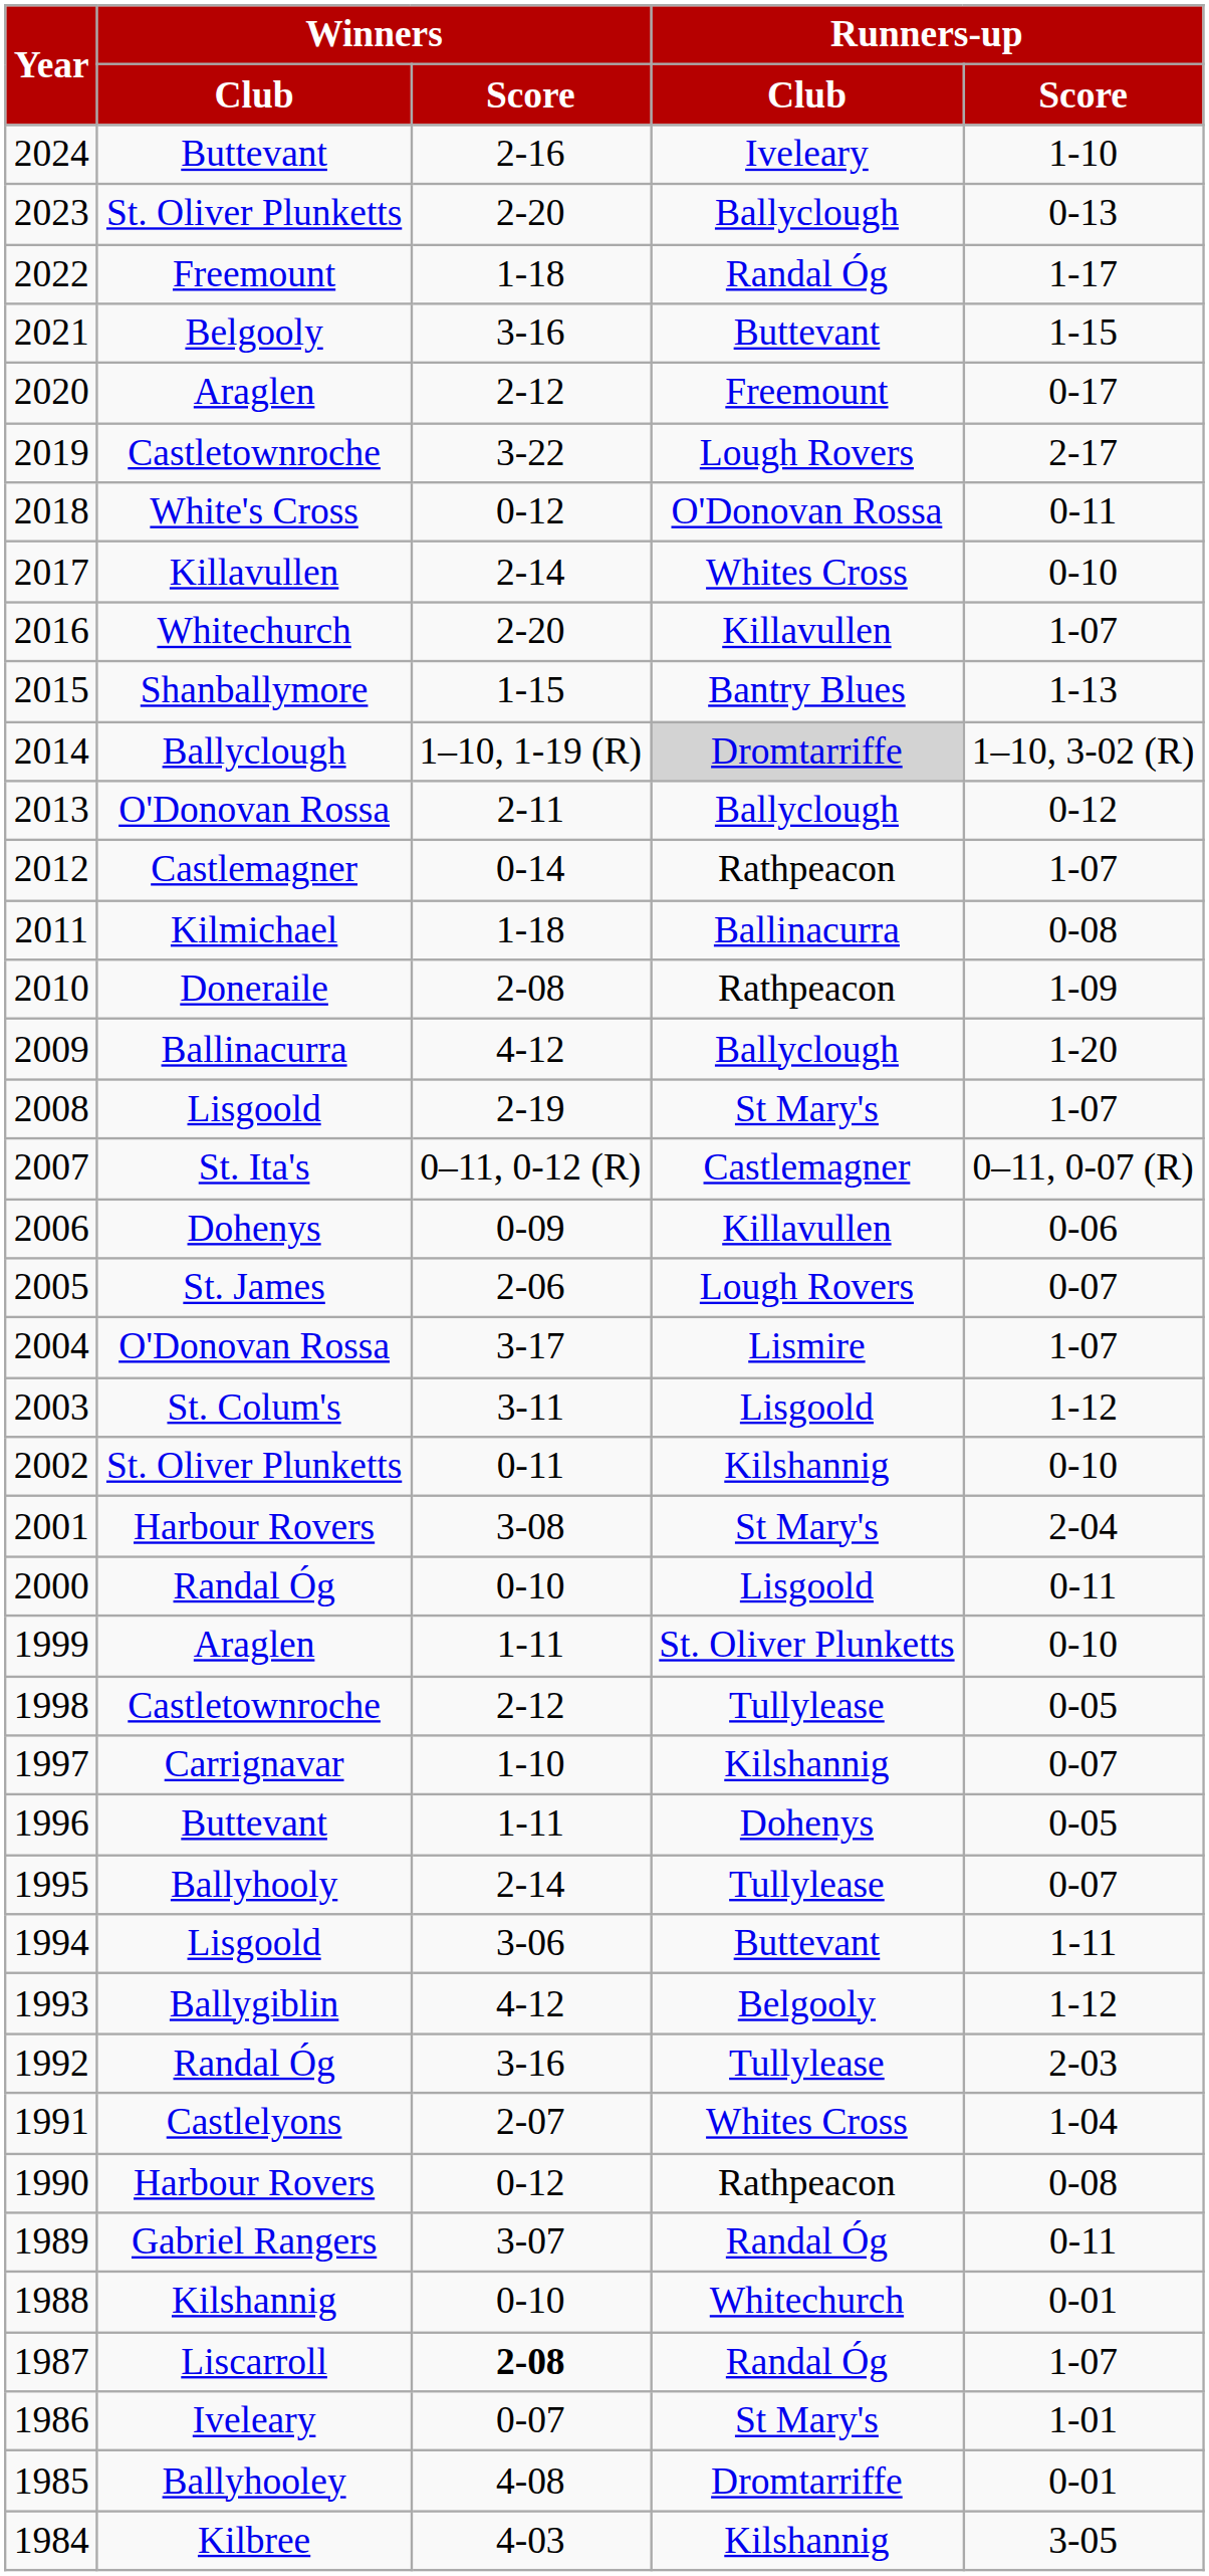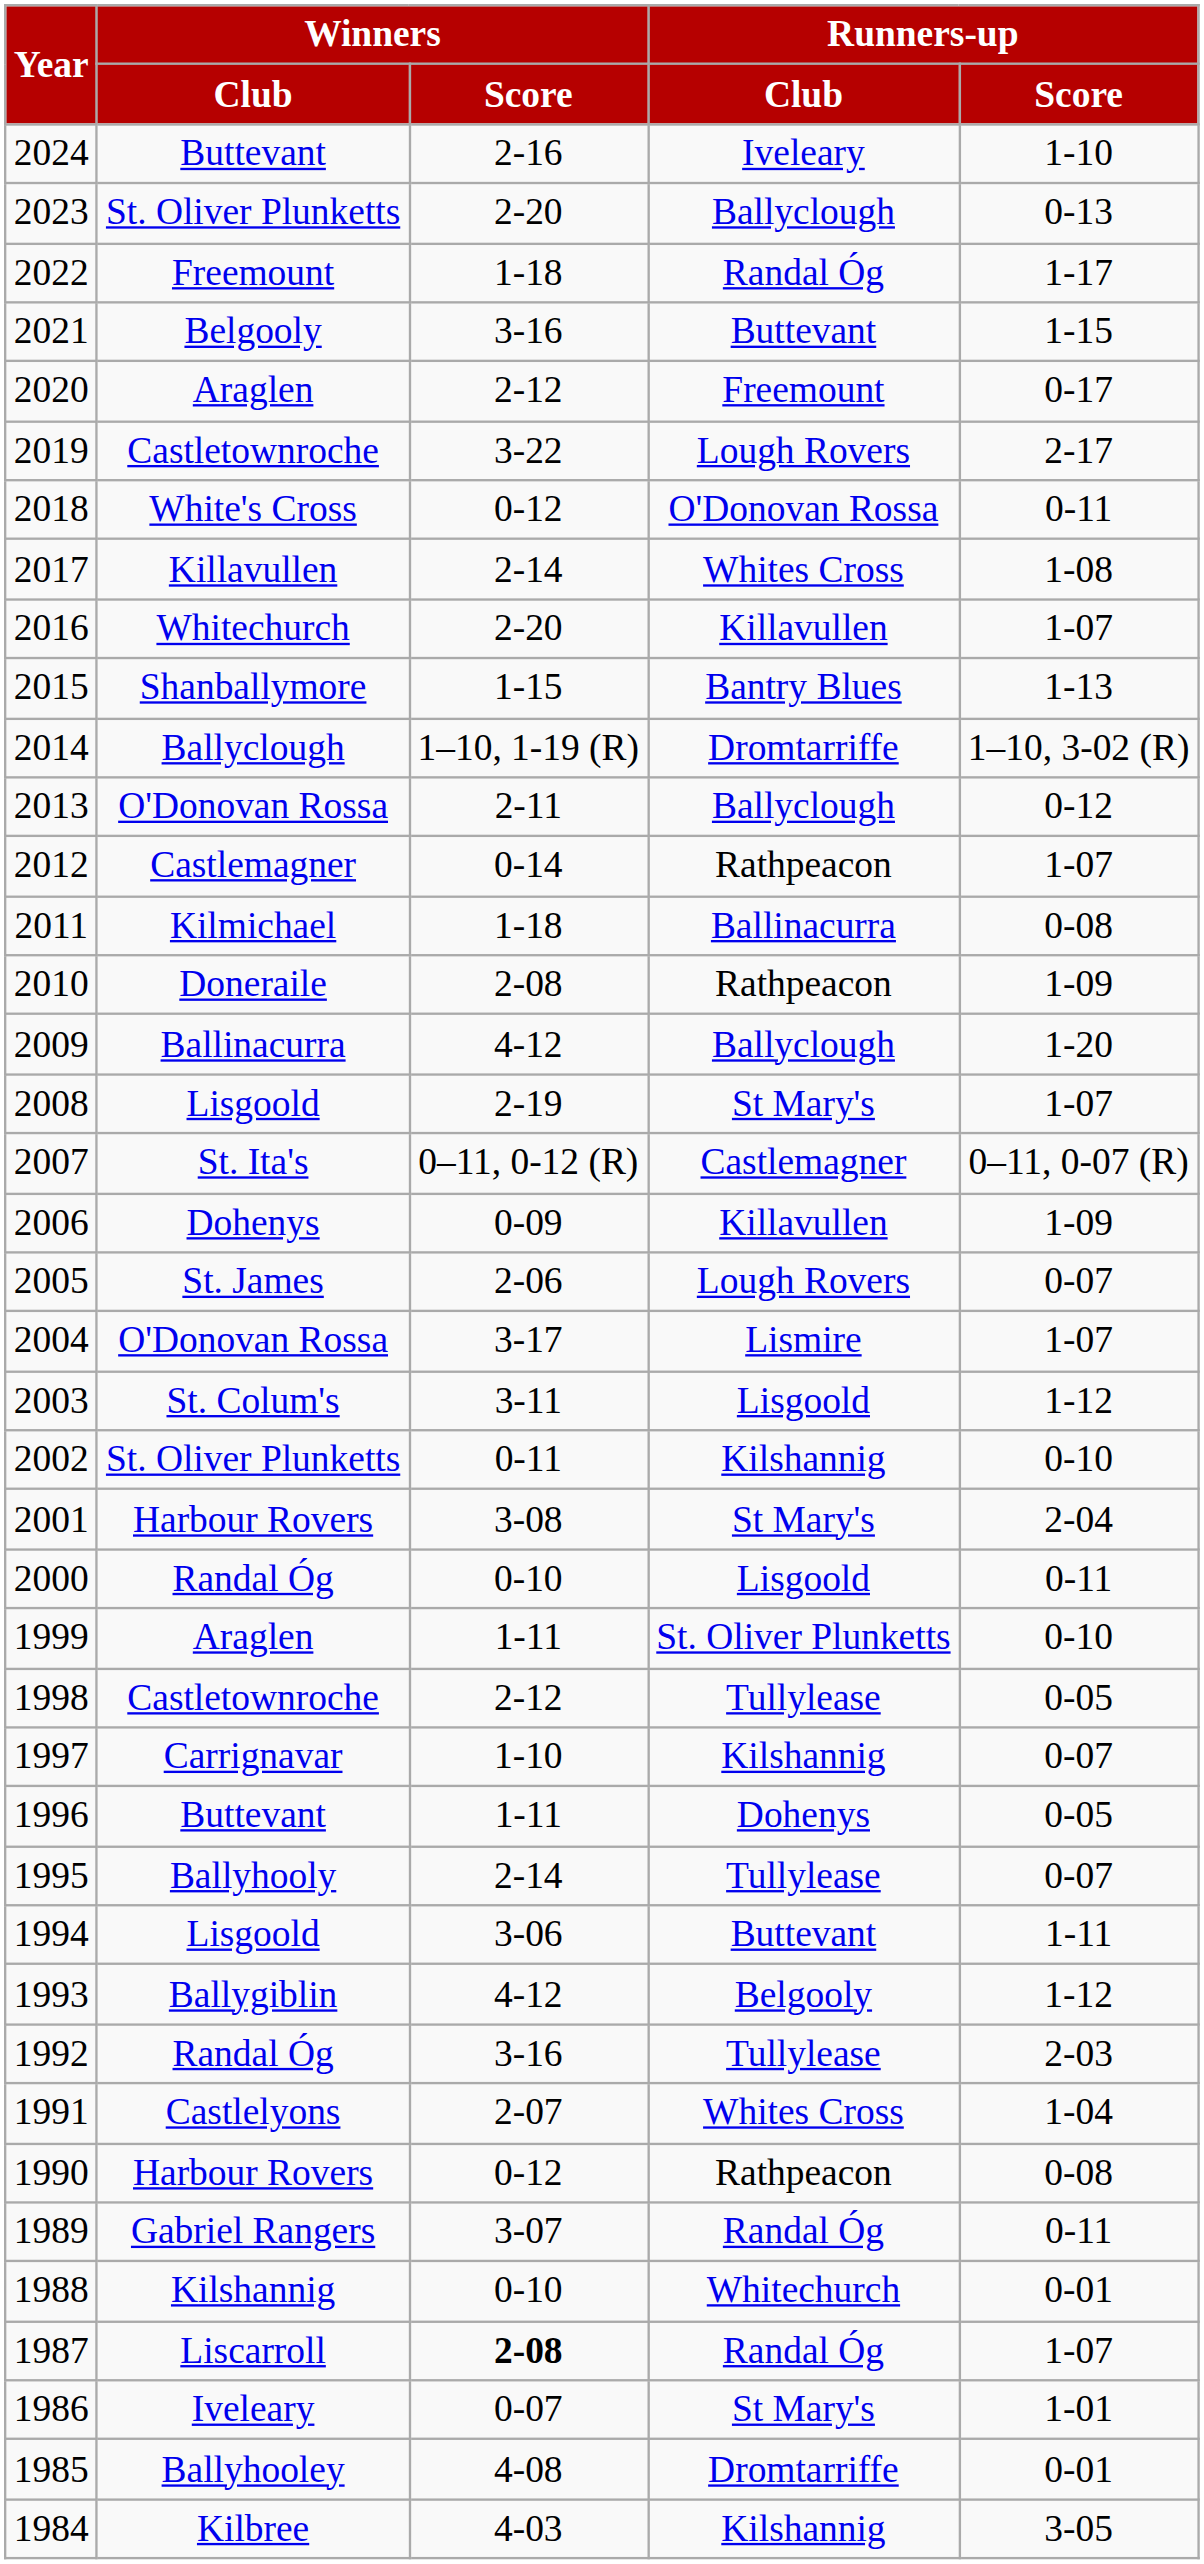2017 | Runners-up / Score: 0-10 -> 1-08
2014 | Runners-up / Club: lightgrey background -> no background
2006 | Runners-up / Score: 0-06 -> 1-09
